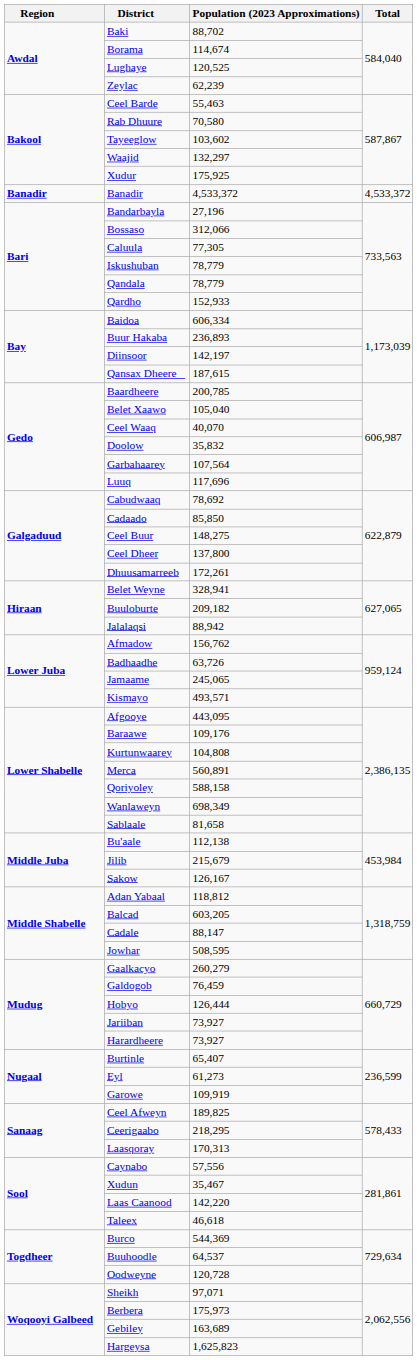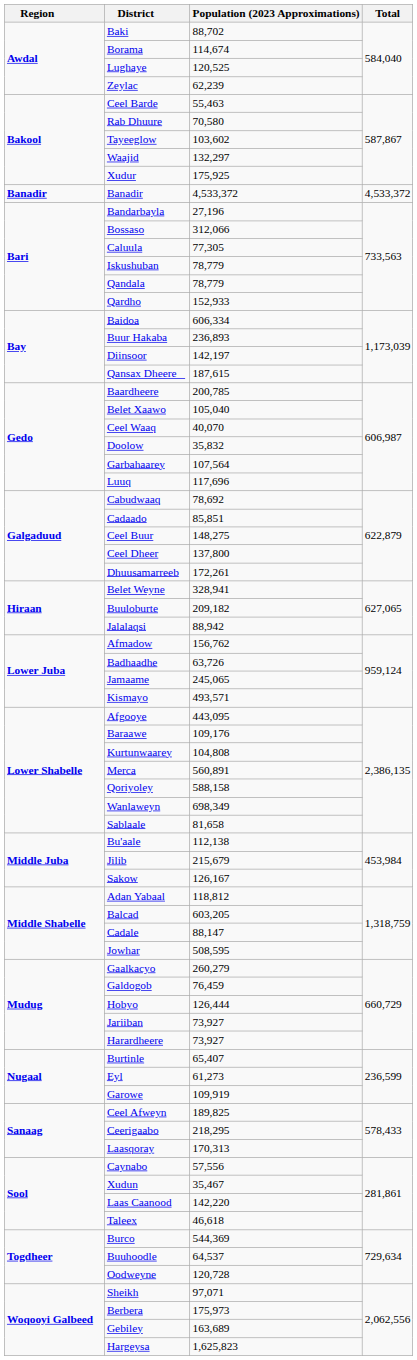Cadaado | Population (2023 Approximations): 85,850 -> 85,851
